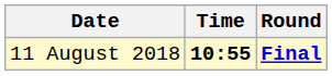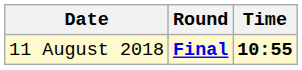columns swapped: Time <-> Round
